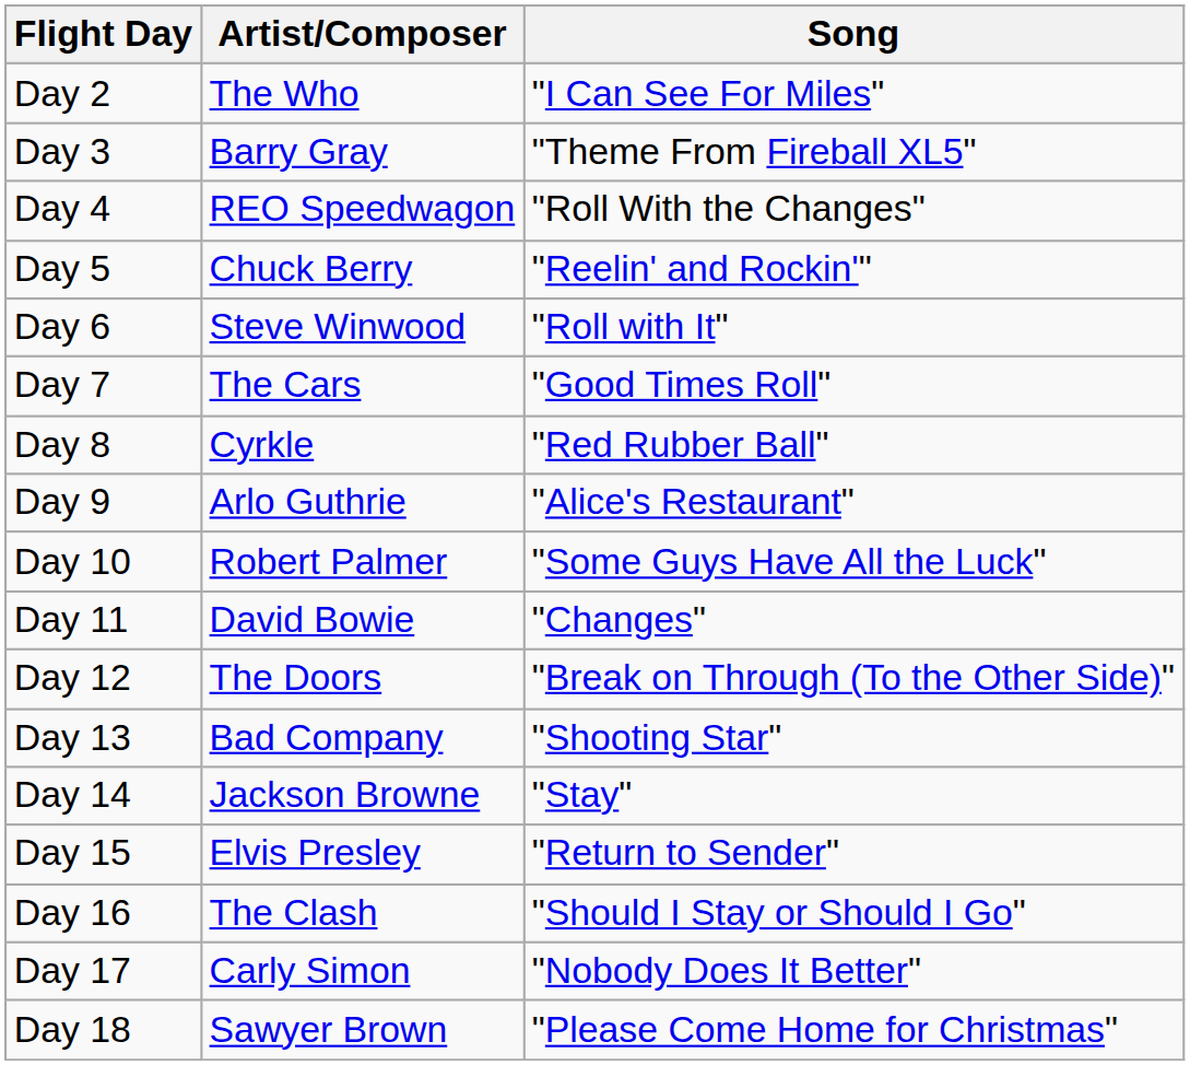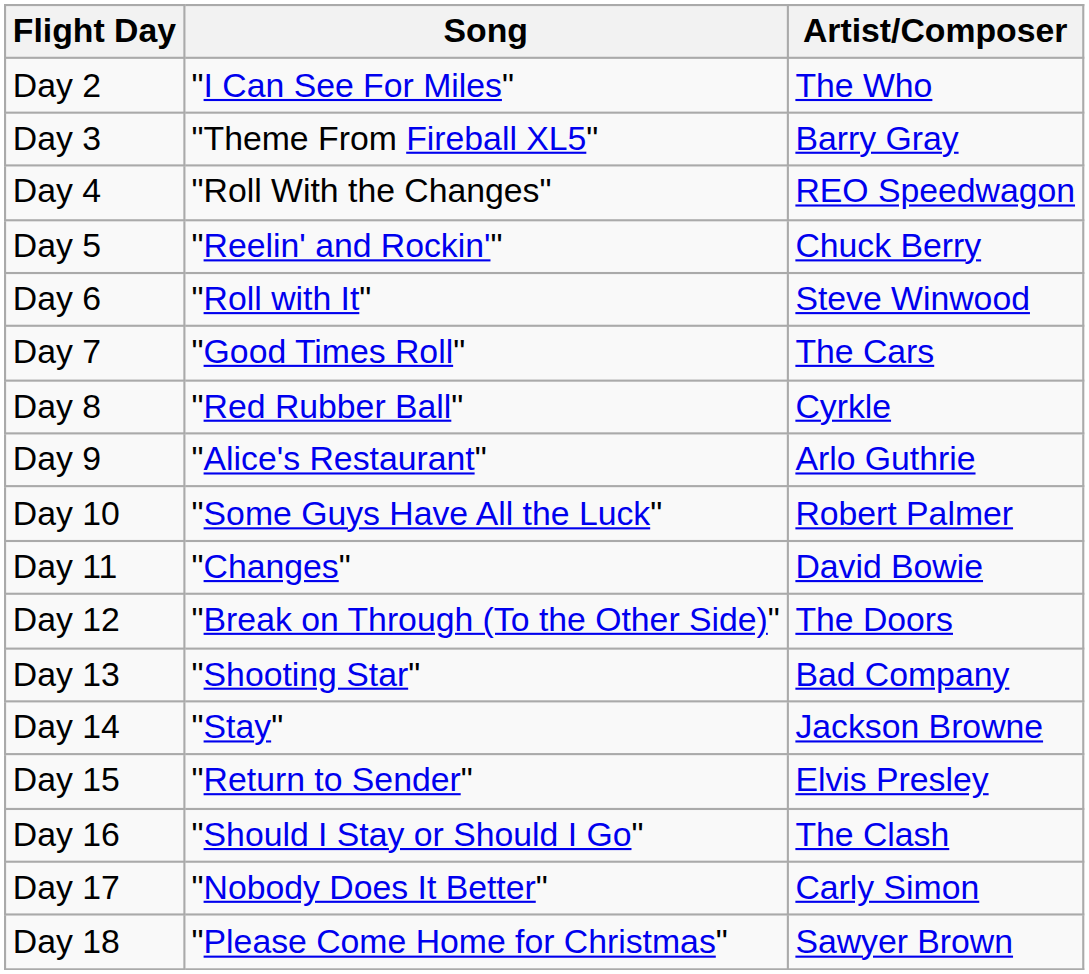columns swapped: Song <-> Artist/Composer
